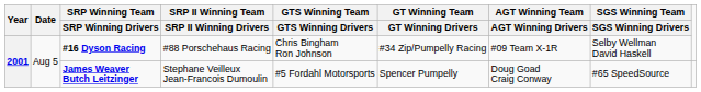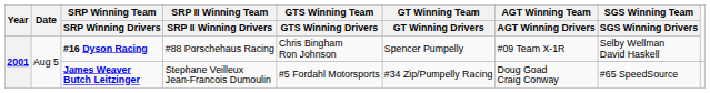#16 Dyson Racing | GT Winning Team / GT Winning Drivers: #34 Zip/Pumpelly Racing -> Spencer Pumpelly
James Weaver Butch Leitzinger | GT Winning Team / GT Winning Drivers: Spencer Pumpelly -> #34 Zip/Pumpelly Racing
